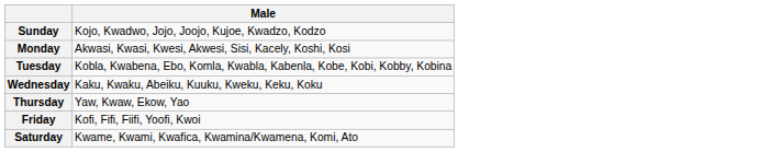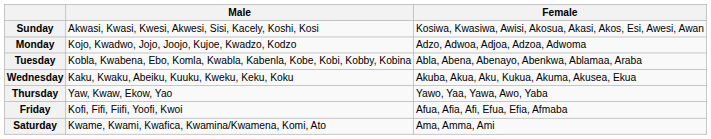+ column: Female | Kosiwa, Kwasiwa, Awisi, Akosua, Akasi, Akos, Esi, Awesi, Awan | Adzo, Adwoa, Adjoa, Adzoa, Adwoma | Abla, Abena, Abenayo, Abenkwa, Ablamaa, Araba | Akuba, Akua, Aku, Kukua, Akuma, Akusea, Ekua | Yawo, Yaa, Yawa, Awo, Yaba | Afua, Afia, Afi, Efua, Efia, Afmaba | Ama, Amma, Ami
Sunday | Male: Kojo, Kwadwo, Jojo, Joojo, Kujoe, Kwadzo, Kodzo -> Akwasi, Kwasi, Kwesi, Akwesi, Sisi, Kacely, Koshi, Kosi
Monday | Male: Akwasi, Kwasi, Kwesi, Akwesi, Sisi, Kacely, Koshi, Kosi -> Kojo, Kwadwo, Jojo, Joojo, Kujoe, Kwadzo, Kodzo
